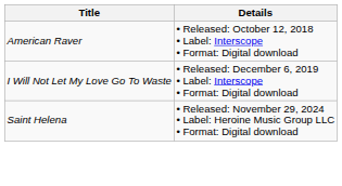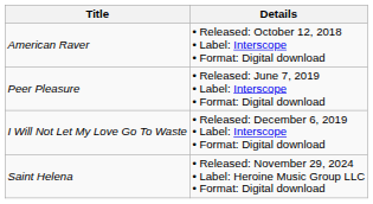+ row: Peer Pleasure | • Released: June 7, 2019 • Label: Interscope • Format: Digital download
